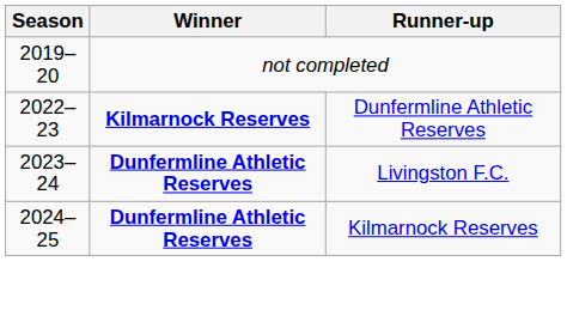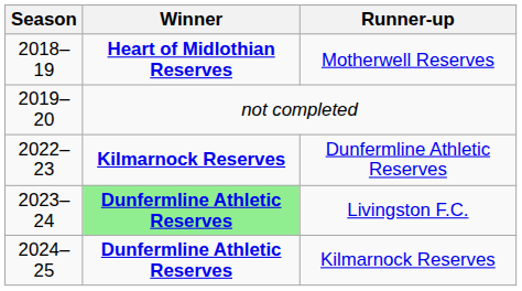+ row: 2018–19 | Heart of Midlothian Reserves | Motherwell Reserves
Livingston F.C. | Winner: no background -> lightgreen background
